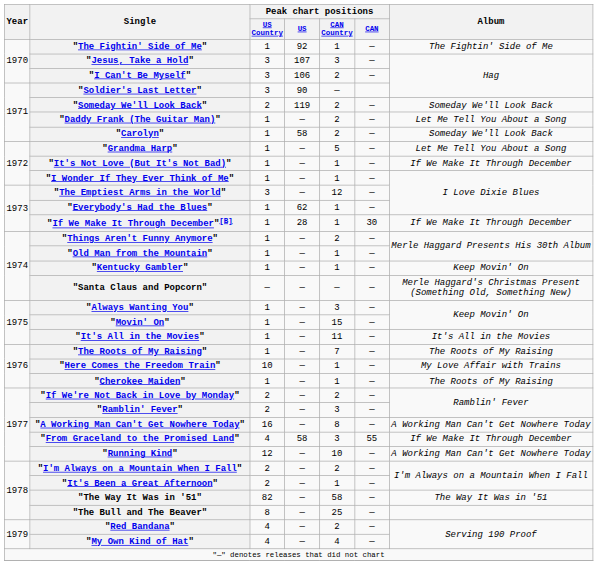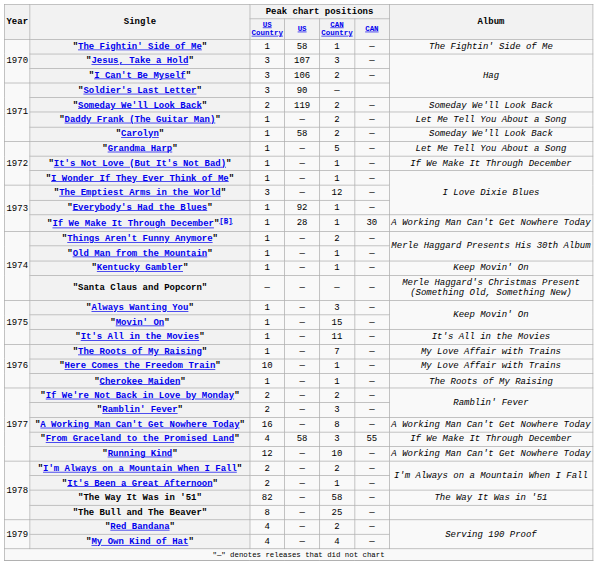"The Fightin' Side of Me" | Peak chart positions / US: 92 -> 58
"Everybody's Had the Blues" | Peak chart positions / US: 62 -> 92
"If We Make It Through December"[B] | Album: If We Make It Through December -> A Working Man Can't Get Nowhere Today
"The Roots of My Raising" | Album: The Roots of My Raising -> My Love Affair with Trains
